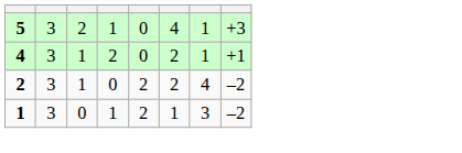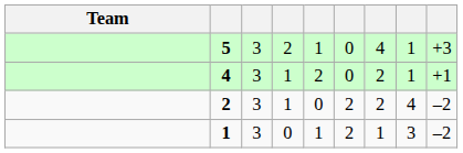+ column: Team
